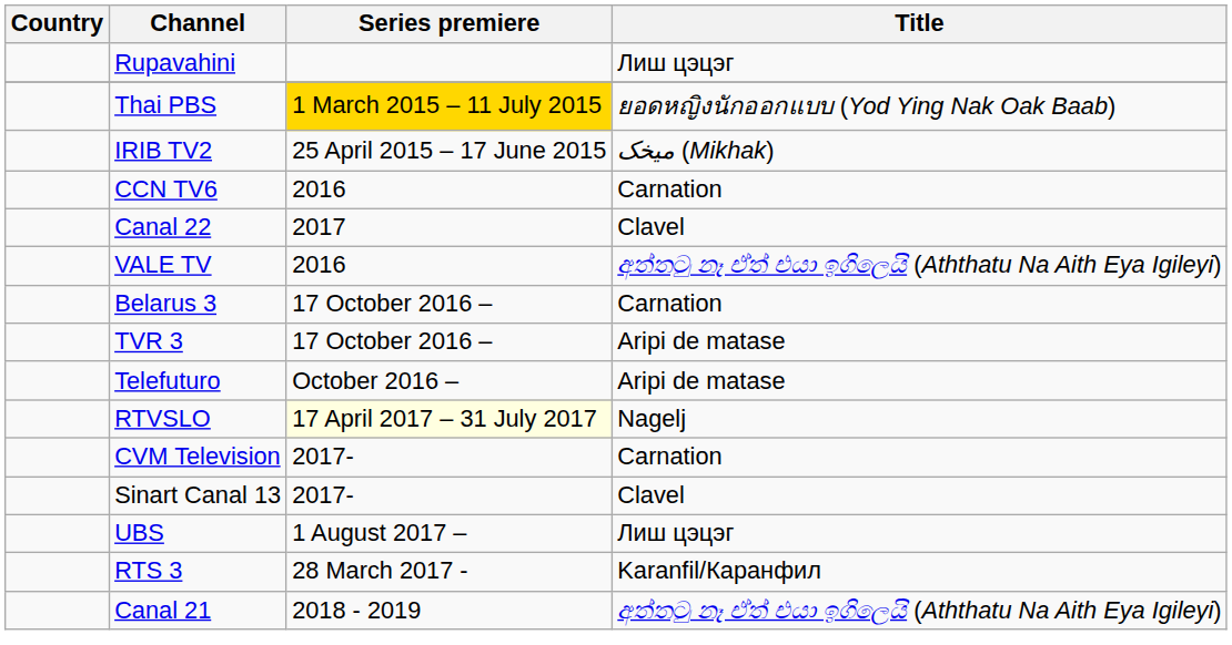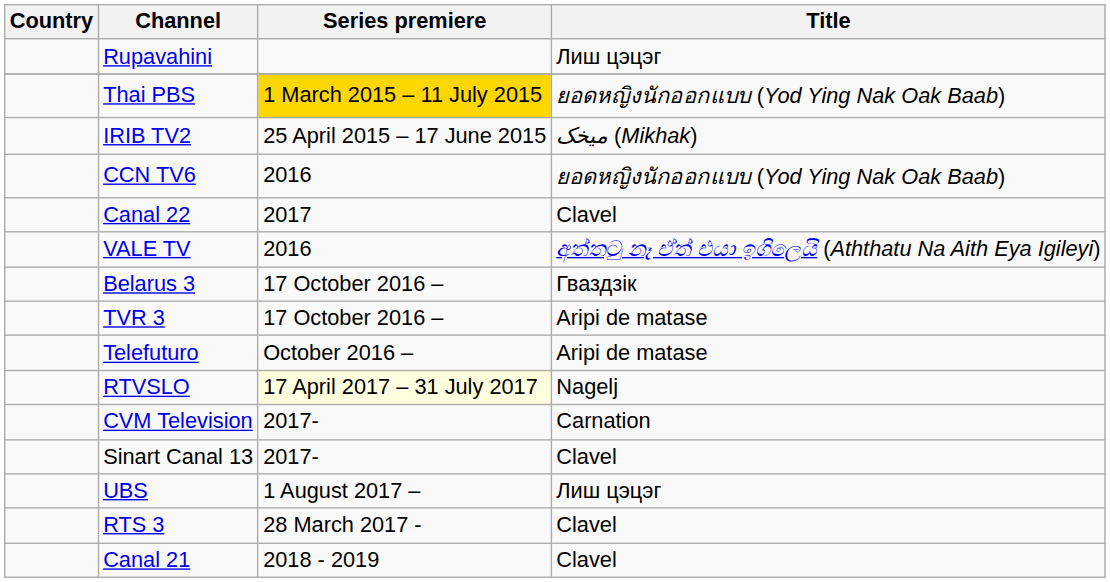CCN TV6 | Title: Carnation -> ยอดหญิงนักออกแบบ (Yod Ying Nak Oak Baab)
Belarus 3 | Title: Carnation -> Гваздзік
RTS 3 | Title: Karanfil/Каранфил -> Clavel
Canal 21 | Title: අත්තටු නෑ ඒත් එයා ඉගිලෙයි (Aththatu Na Aith Eya Igileyi) -> Clavel
